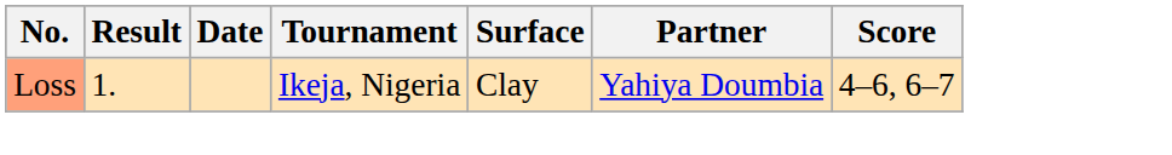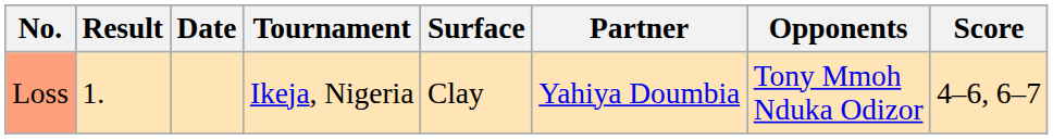+ column: Opponents | Tony Mmoh Nduka Odizor
